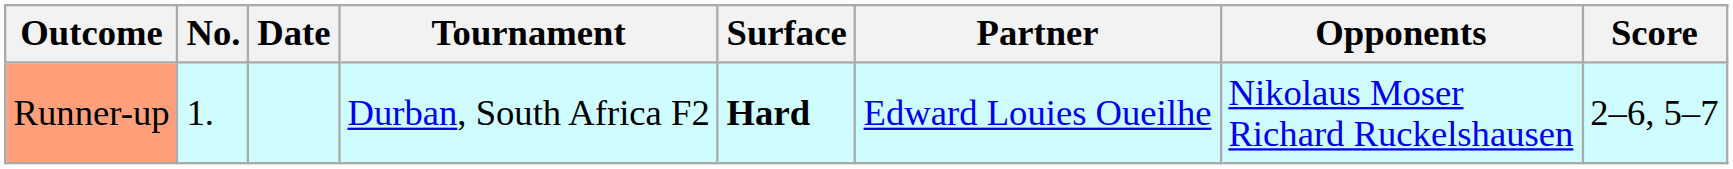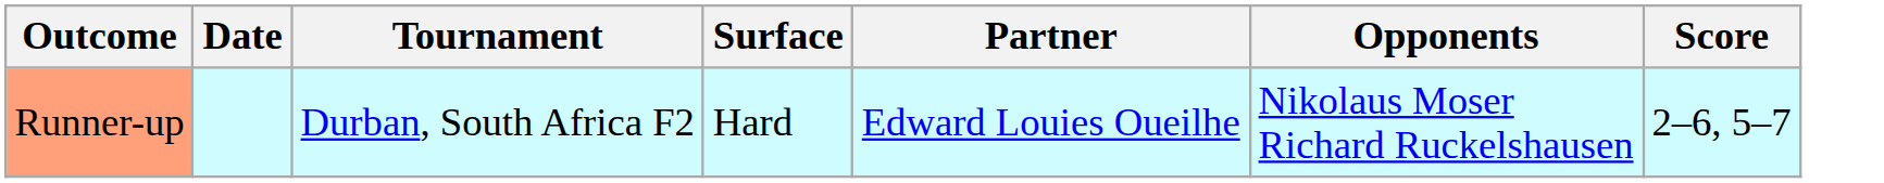- column: No. | 1.
Runner-up | Surface: bold -> normal
